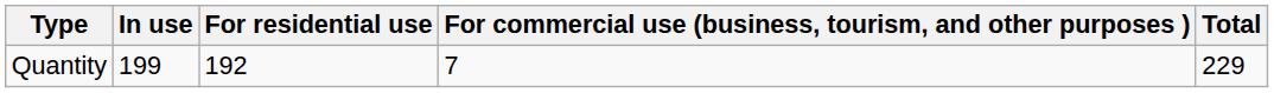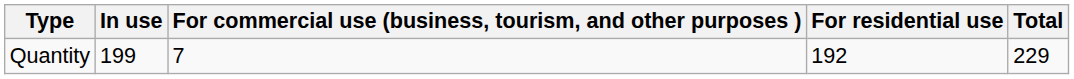columns swapped: For residential use <-> For commercial use (business, tourism, and other purposes )
